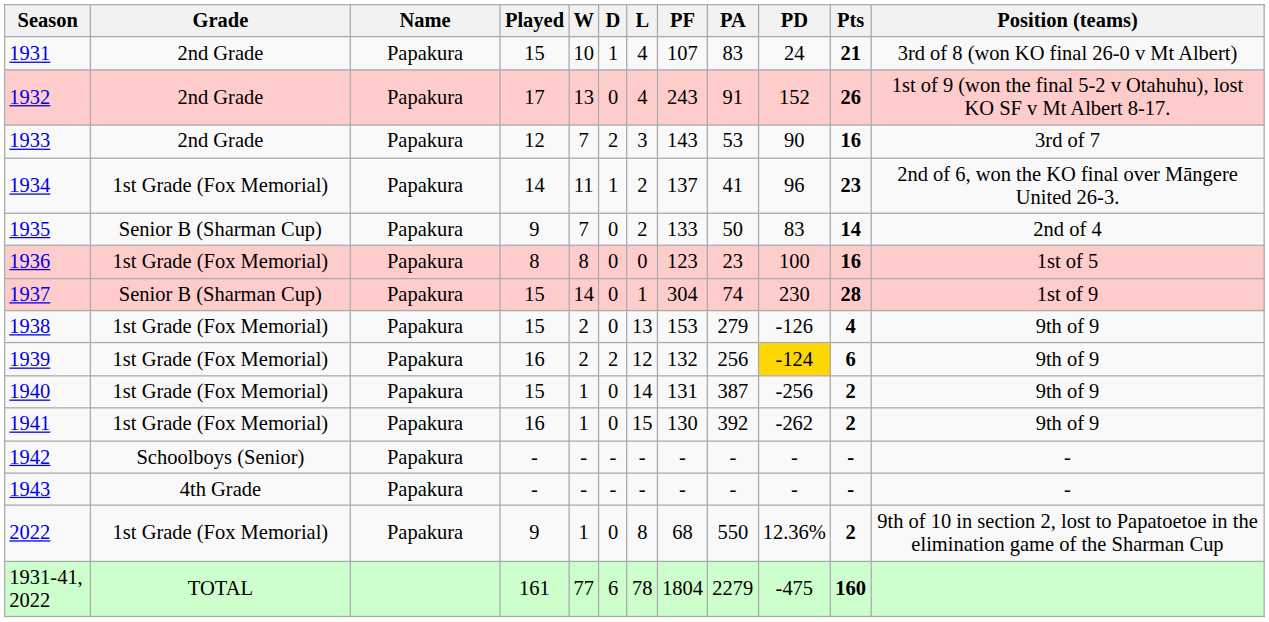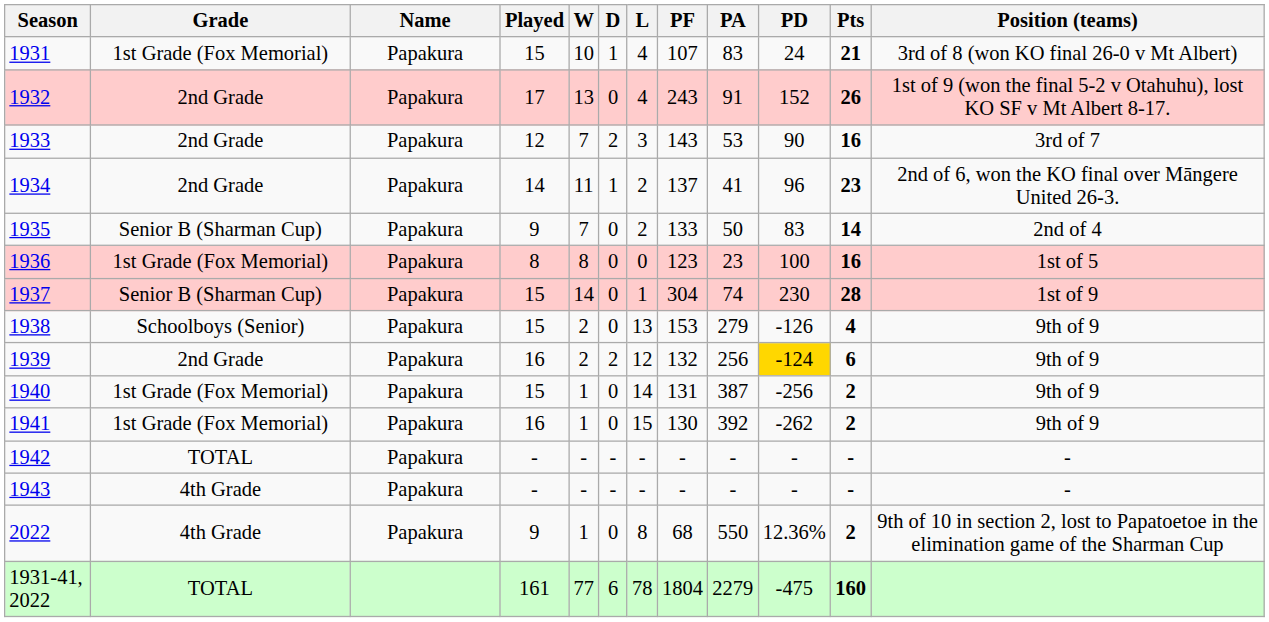1931 | Grade: 2nd Grade -> 1st Grade (Fox Memorial)
1934 | Grade: 1st Grade (Fox Memorial) -> 2nd Grade
1938 | Grade: 1st Grade (Fox Memorial) -> Schoolboys (Senior)
1939 | Grade: 1st Grade (Fox Memorial) -> 2nd Grade
1942 | Grade: Schoolboys (Senior) -> TOTAL
2022 | Grade: 1st Grade (Fox Memorial) -> 4th Grade
